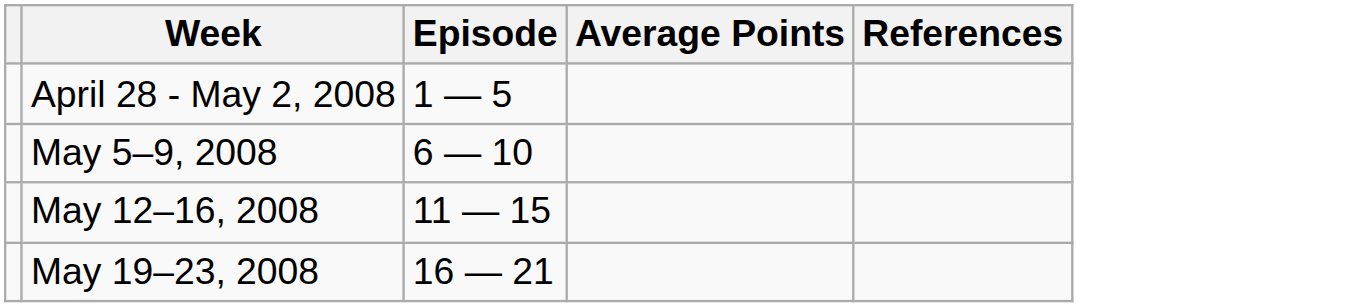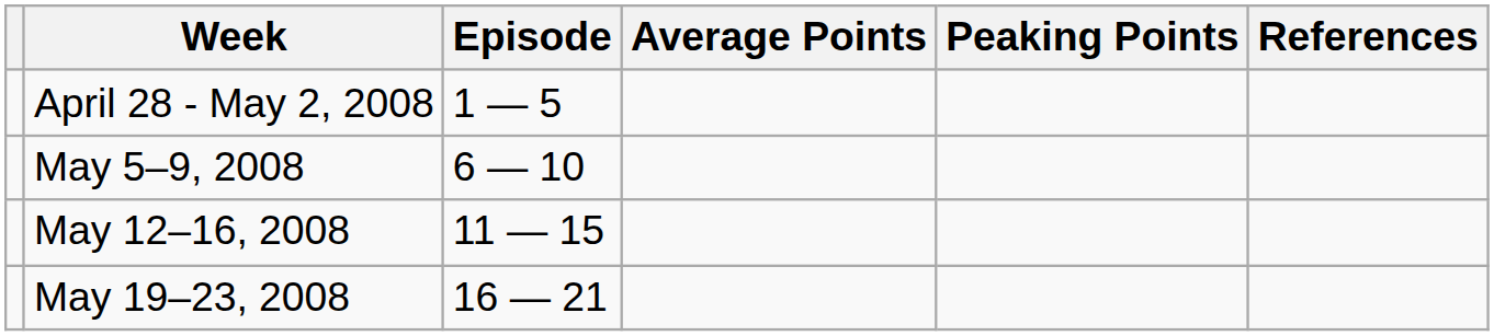+ column: Peaking Points
